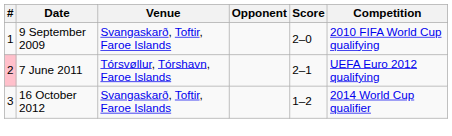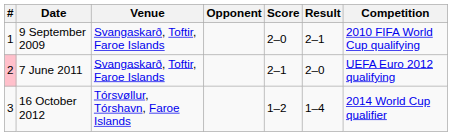+ column: Result | 2–1 | 2–0 | 1–4
7 June 2011 | Venue: Tórsvøllur, Tórshavn, Faroe Islands -> Svangaskarð, Toftir, Faroe Islands
16 October 2012 | Venue: Svangaskarð, Toftir, Faroe Islands -> Tórsvøllur, Tórshavn, Faroe Islands
